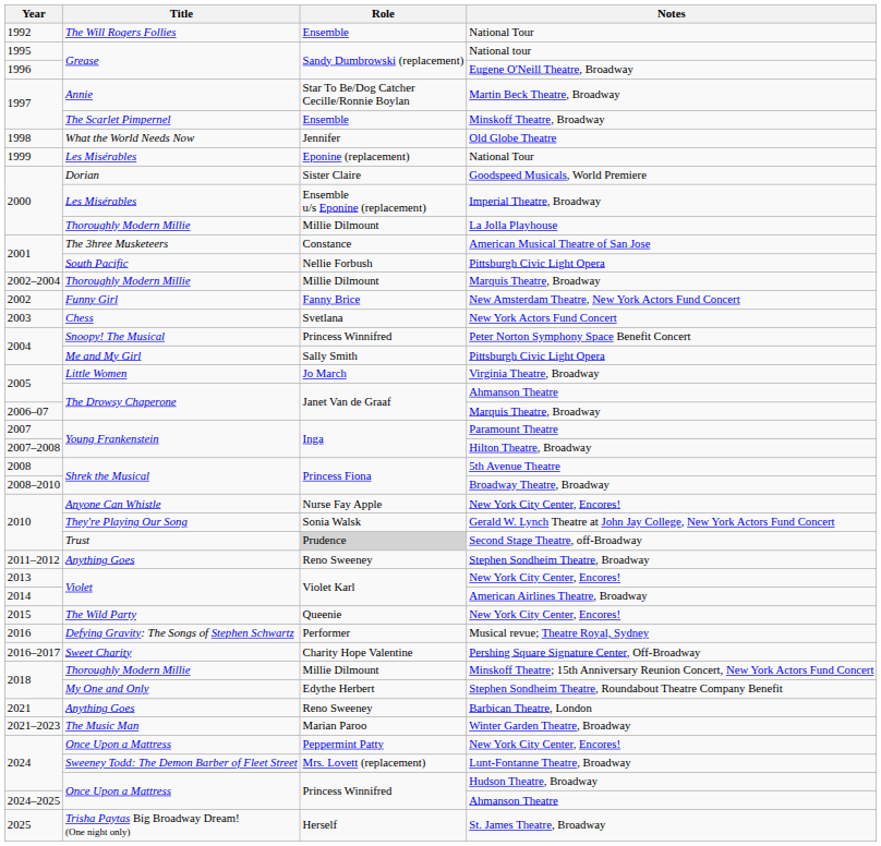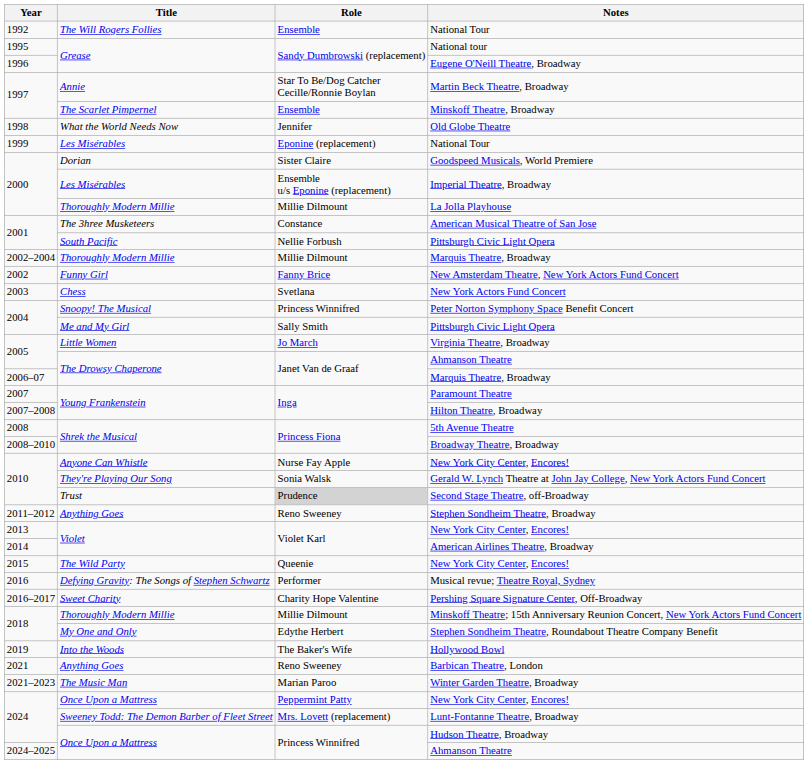+ row: 2019 | Into the Woods | The Baker's Wife | Hollywood Bowl
- row: 2025 | Trisha Paytas Big Broadway Dream! (One night only) | Herself | St. James Theatre, Broadway
